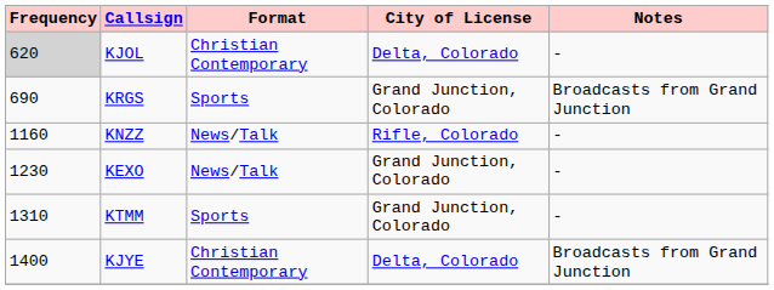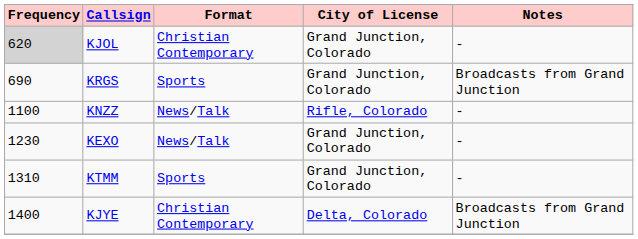KJOL | City of License: Delta, Colorado -> Grand Junction, Colorado
KNZZ | Frequency: 1160 -> 1100
